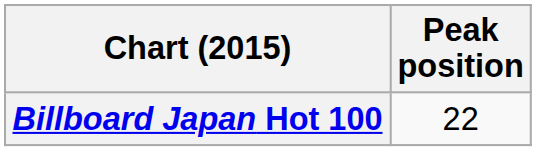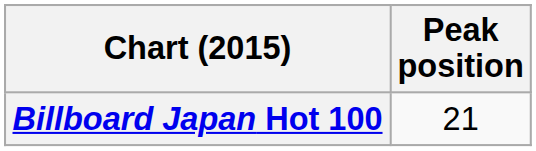Billboard Japan Hot 100 | Peak position: 22 -> 21
